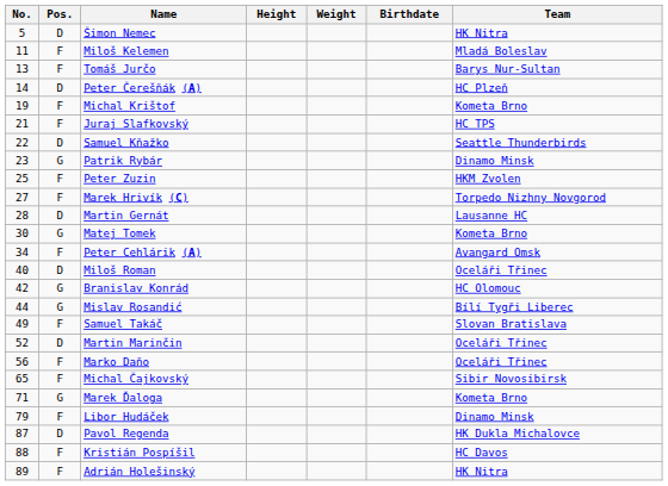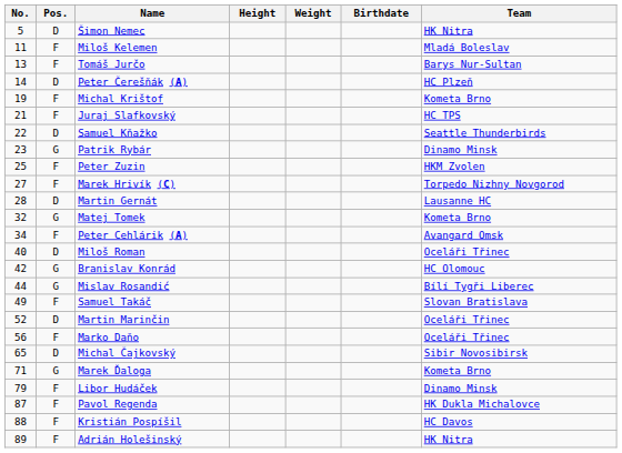Matej Tomek | No.: 30 -> 32
Michal Čajkovský | Pos.: F -> D
Pavol Regenda | Pos.: D -> F
